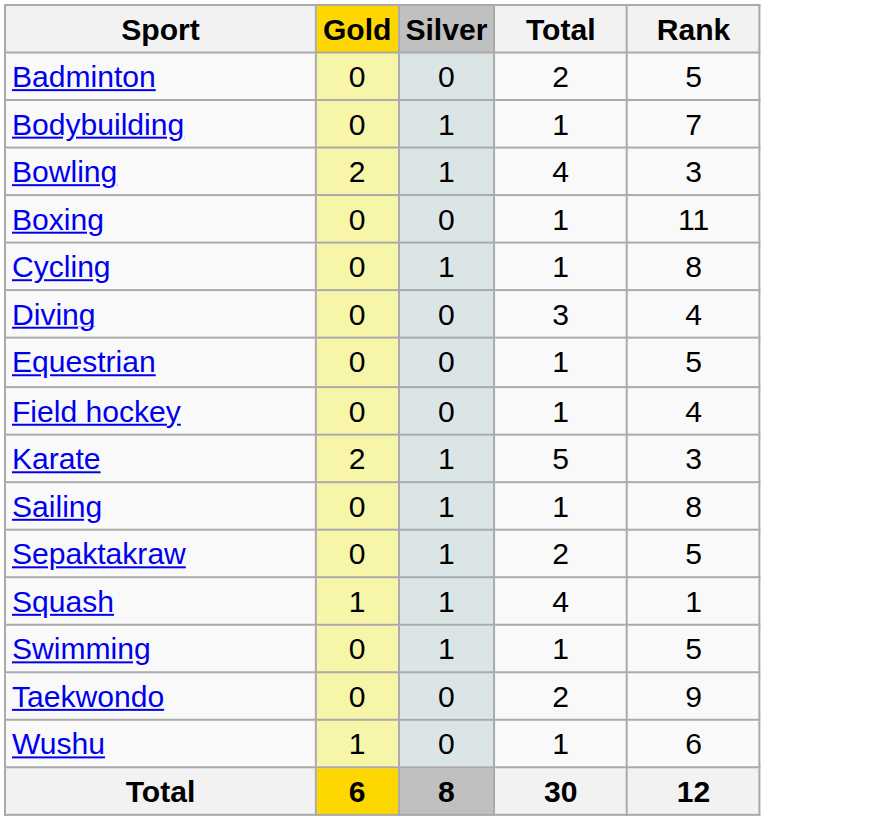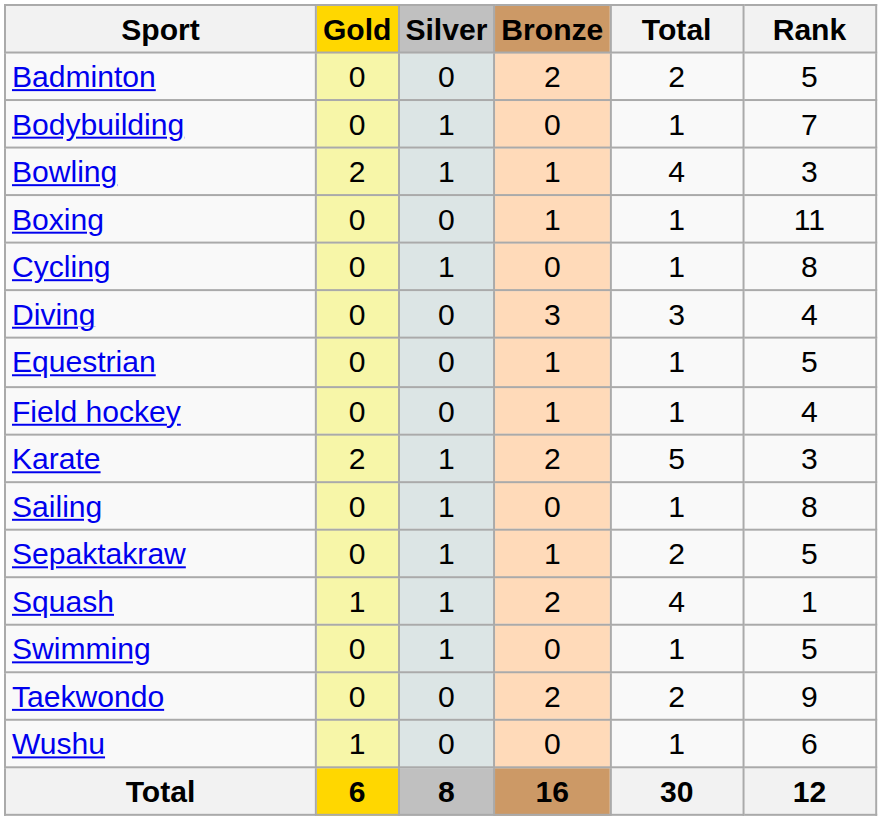+ column: Bronze | 2 | 0 | 1 | 1 | 0 | 3 | 1 | 1 | 2 | 0 | 1 | 2 | 0 | 2 | 0 | 16
